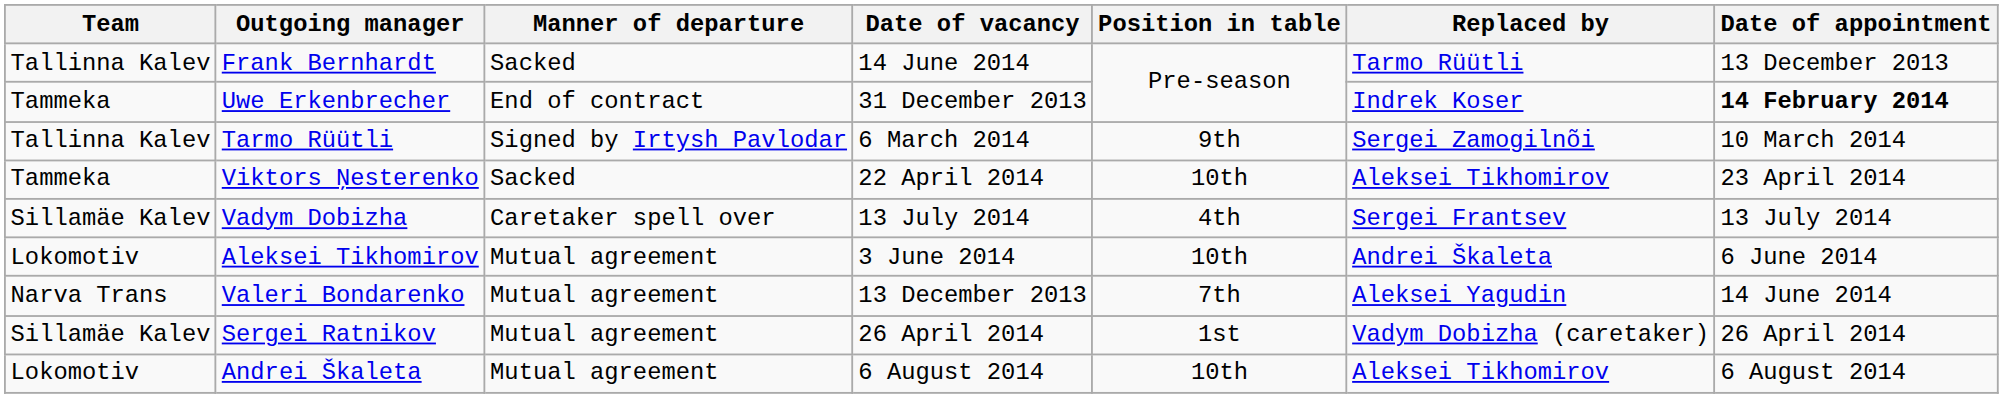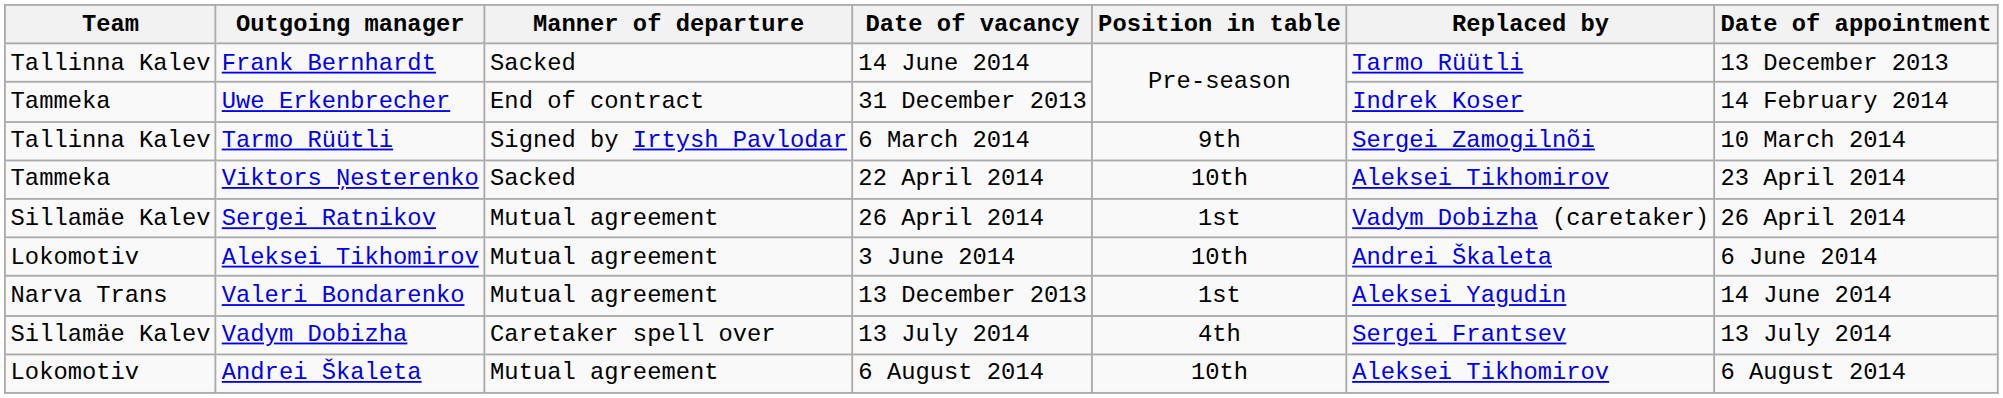Uwe Erkenbrecher | Date of appointment: bold -> normal
rows swapped: Sergei Ratnikov <-> Vadym Dobizha
Valeri Bondarenko | Position in table: 7th -> 1st
